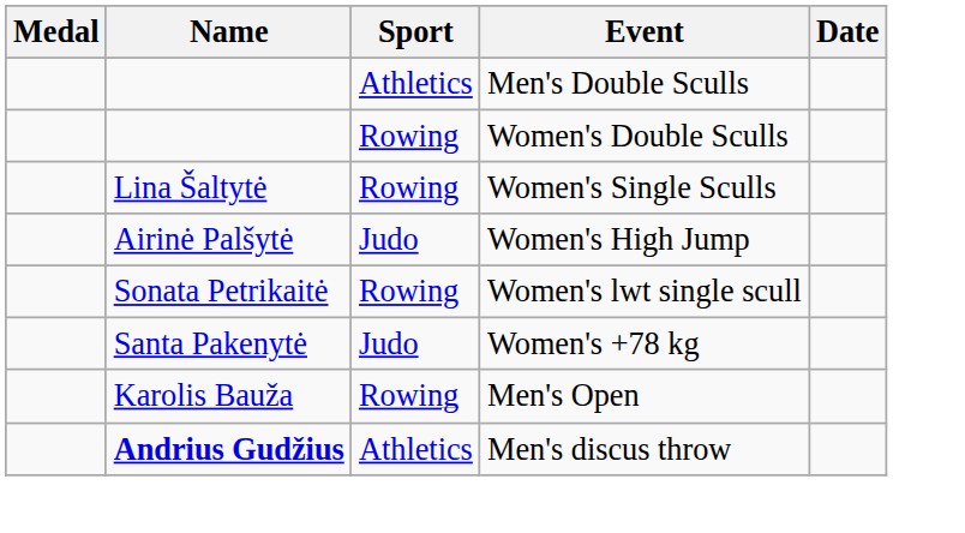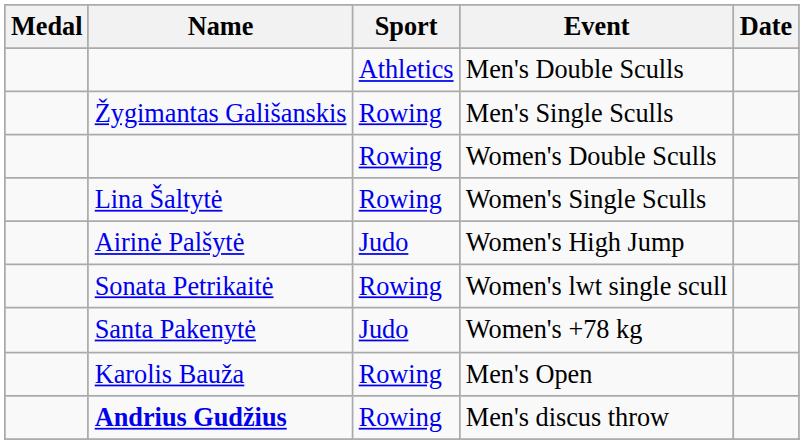+ row: Žygimantas Gališanskis | Rowing | Men's Single Sculls
Men's discus throw | Sport: Athletics -> Rowing
